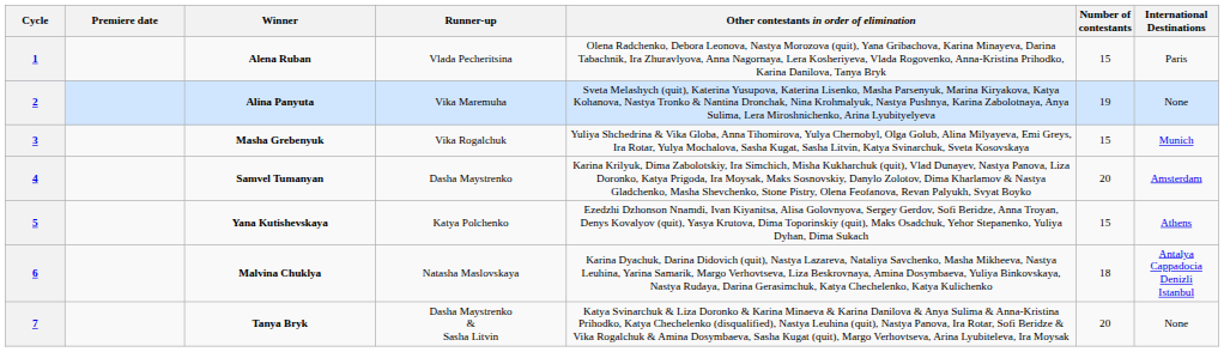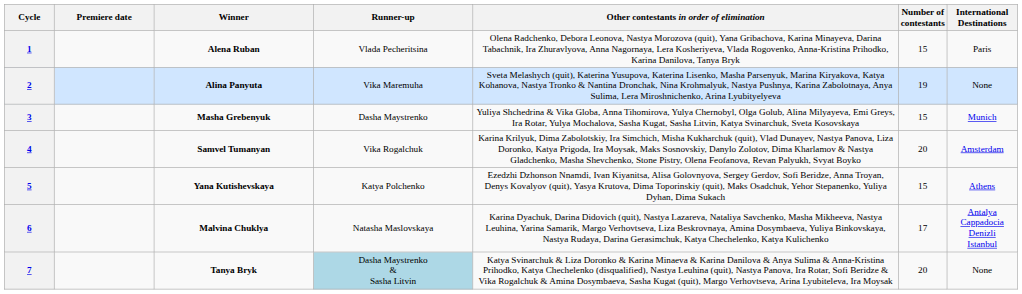3 | Runner-up: Vika Rogalchuk -> Dasha Maystrenko
4 | Runner-up: Dasha Maystrenko -> Vika Rogalchuk
6 | Number of contestants: 18 -> 17
7 | Runner-up: no background -> lightblue background
